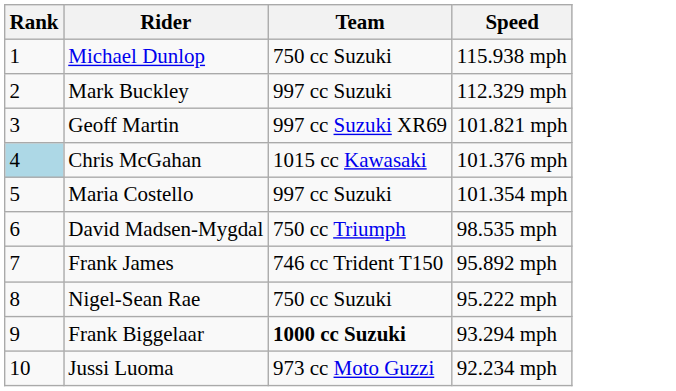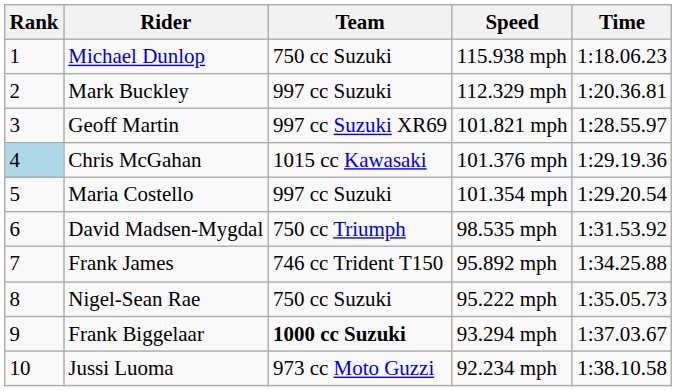+ column: Time | 1:18.06.23 | 1:20.36.81 | 1:28.55.97 | 1:29.19.36 | 1:29.20.54 | 1:31.53.92 | 1:34.25.88 | 1:35.05.73 | 1:37.03.67 | 1:38.10.58
